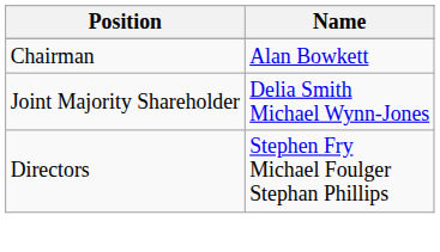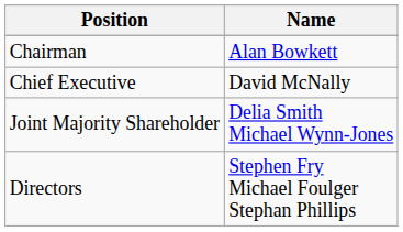+ row: Chief Executive | David McNally
